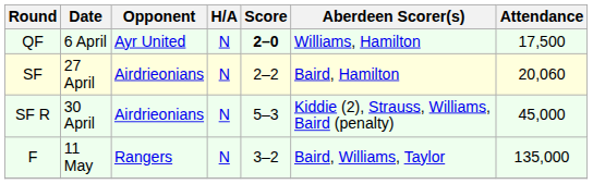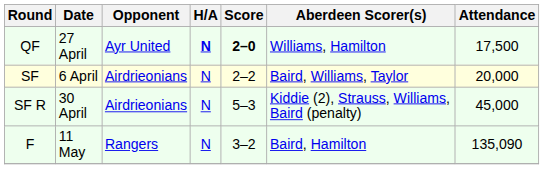QF | Date: 6 April -> 27 April
QF | H/A: normal -> bold
SF | Date: 27 April -> 6 April
SF | Aberdeen Scorer(s): Baird, Hamilton -> Baird, Williams, Taylor
SF | Attendance: 20,060 -> 20,000
F | Aberdeen Scorer(s): Baird, Williams, Taylor -> Baird, Hamilton
F | Attendance: 135,000 -> 135,090
